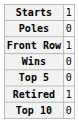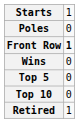Front Row | column 2: normal -> bold
rows swapped: Top 10 <-> Retired
